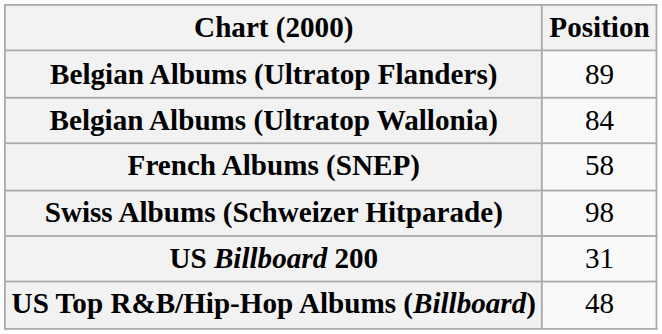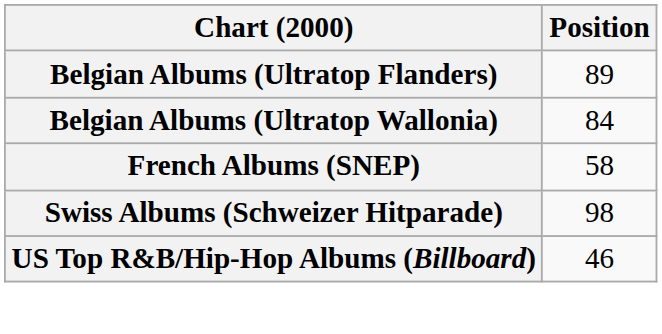- row: US Billboard 200 | 31
US Top R&B/Hip-Hop Albums (Billboard) | Position: 48 -> 46
